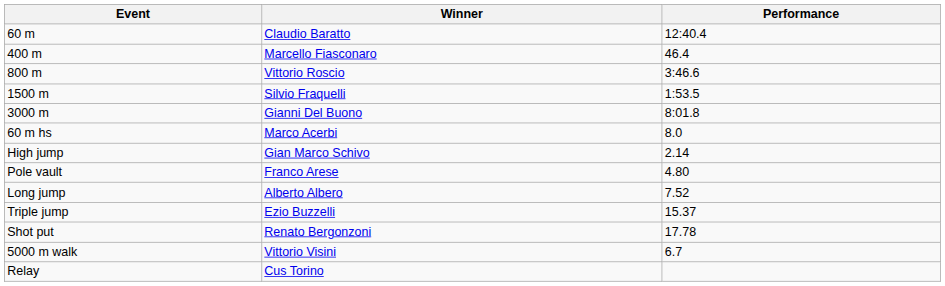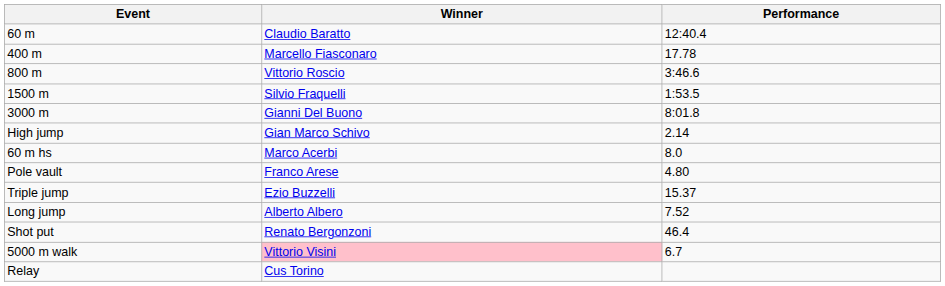400 m | Performance: 46.4 -> 17.78
rows swapped: 60 m hs <-> High jump
rows swapped: Long jump <-> Triple jump
Shot put | Performance: 17.78 -> 46.4
5000 m walk | Winner: no background -> pink background
